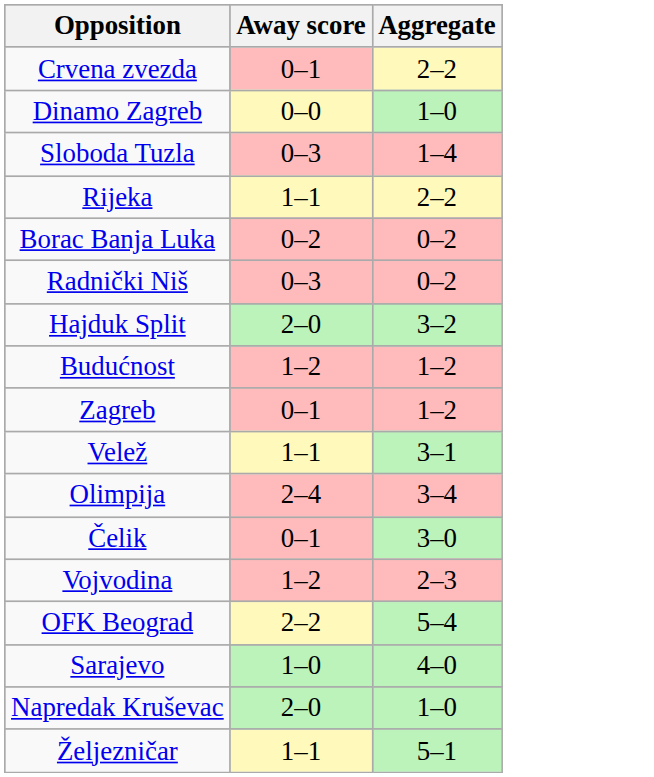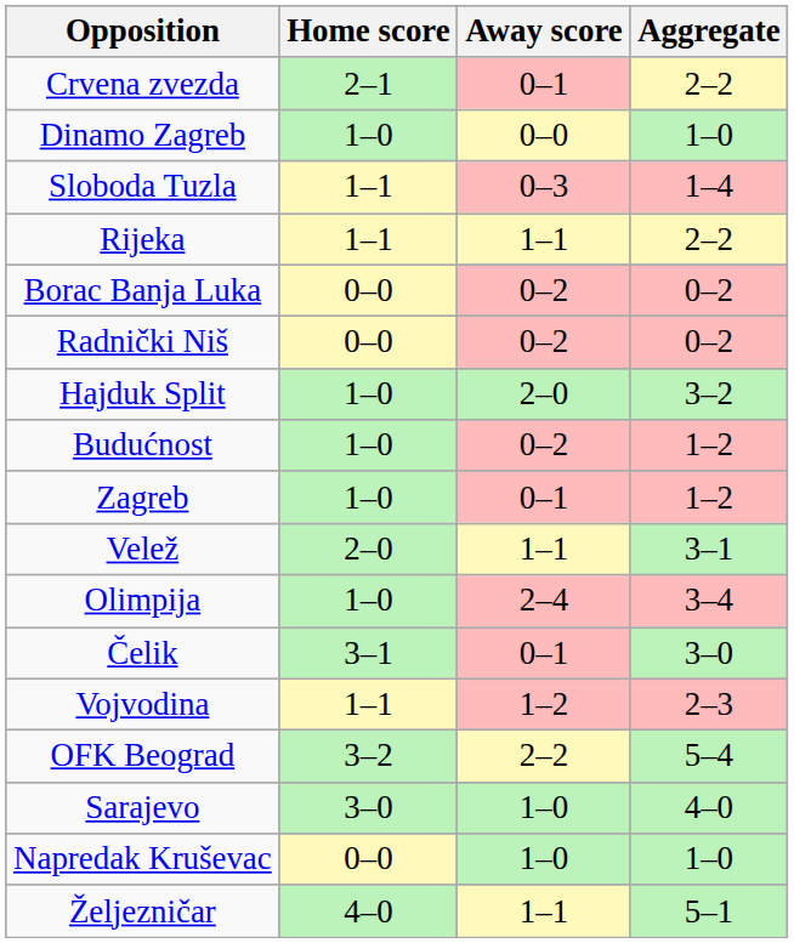+ column: Home score | 2–1 | 1–0 | 1–1 | 1–1 | 0–0 | 0–0 | 1–0 | 1–0 | 1–0 | 2–0 | 1–0 | 3–1 | 1–1 | 3–2 | 3–0 | 0–0 | 4–0
Radnički Niš | Away score: 0–3 -> 0–2
Budućnost | Away score: 1–2 -> 0–2
Napredak Kruševac | Away score: 2–0 -> 1–0
